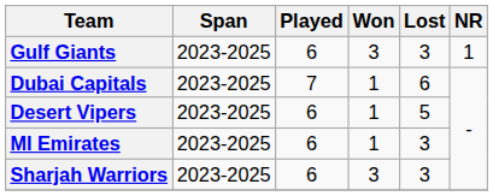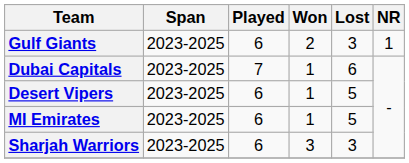Gulf Giants | Won: 3 -> 2
MI Emirates | Lost: 3 -> 5
